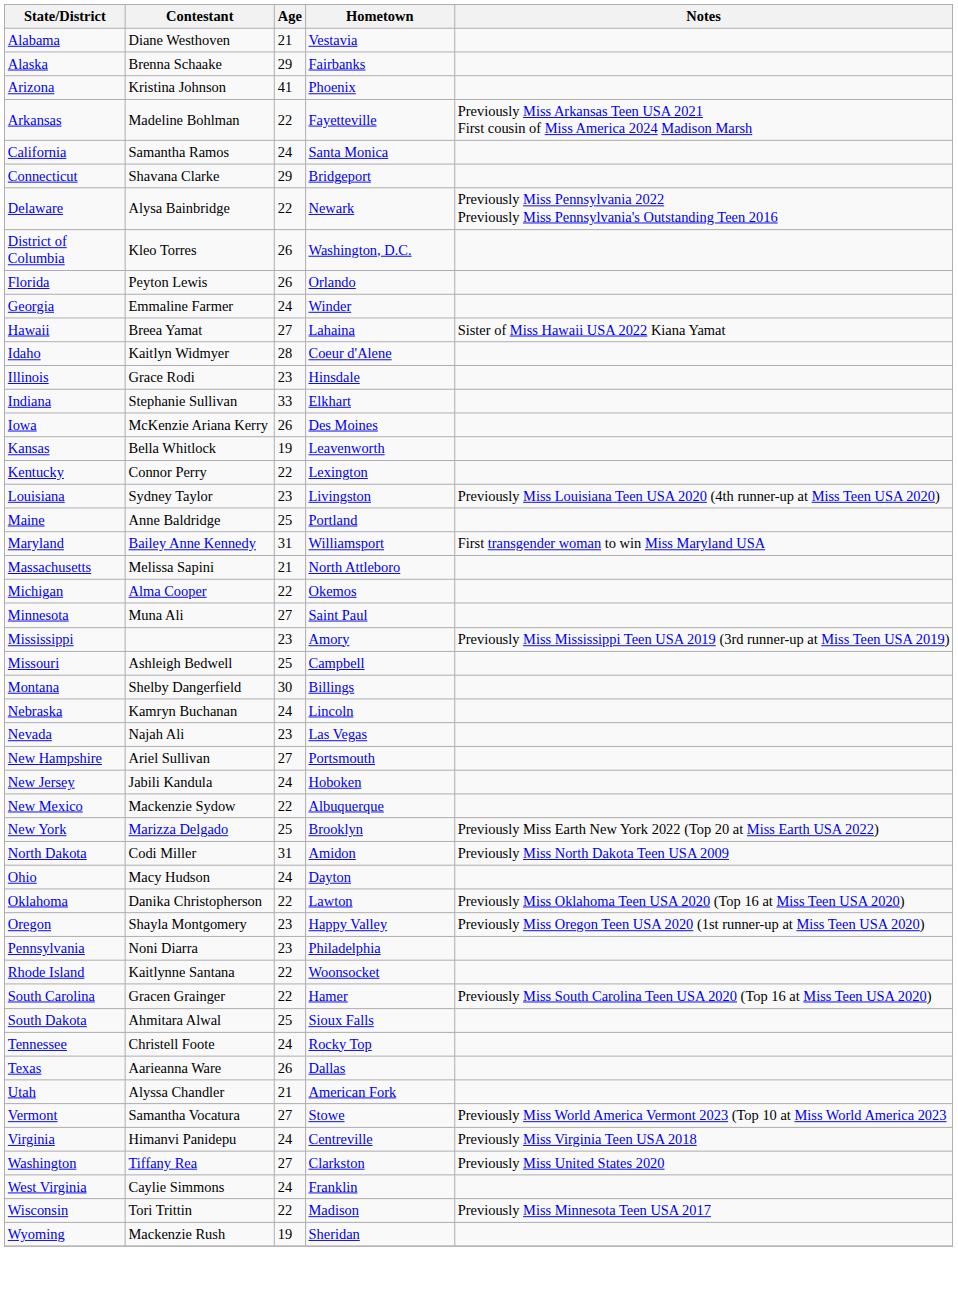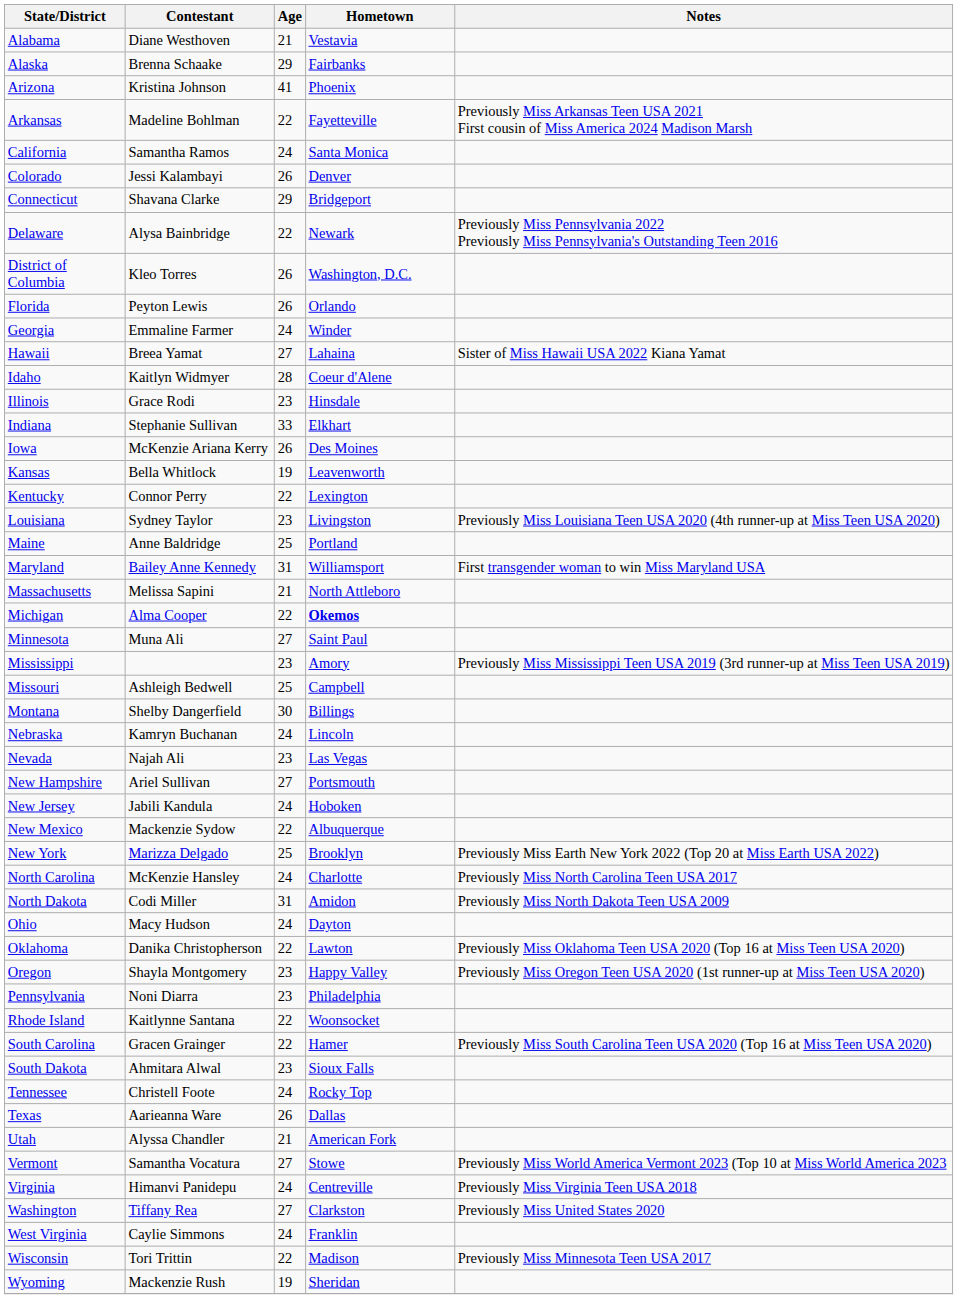+ row: Colorado | Jessi Kalambayi | 26 | Denver
Michigan | Hometown: normal -> bold
+ row: North Carolina | McKenzie Hansley | 24 | Charlotte | Previously Miss North Carolina Teen USA 2017
South Dakota | Age: 25 -> 23
